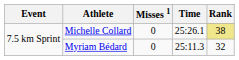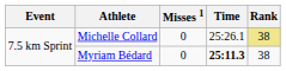Myriam Bédard | Time: normal -> bold
Myriam Bédard | Rank: 32 -> 38
